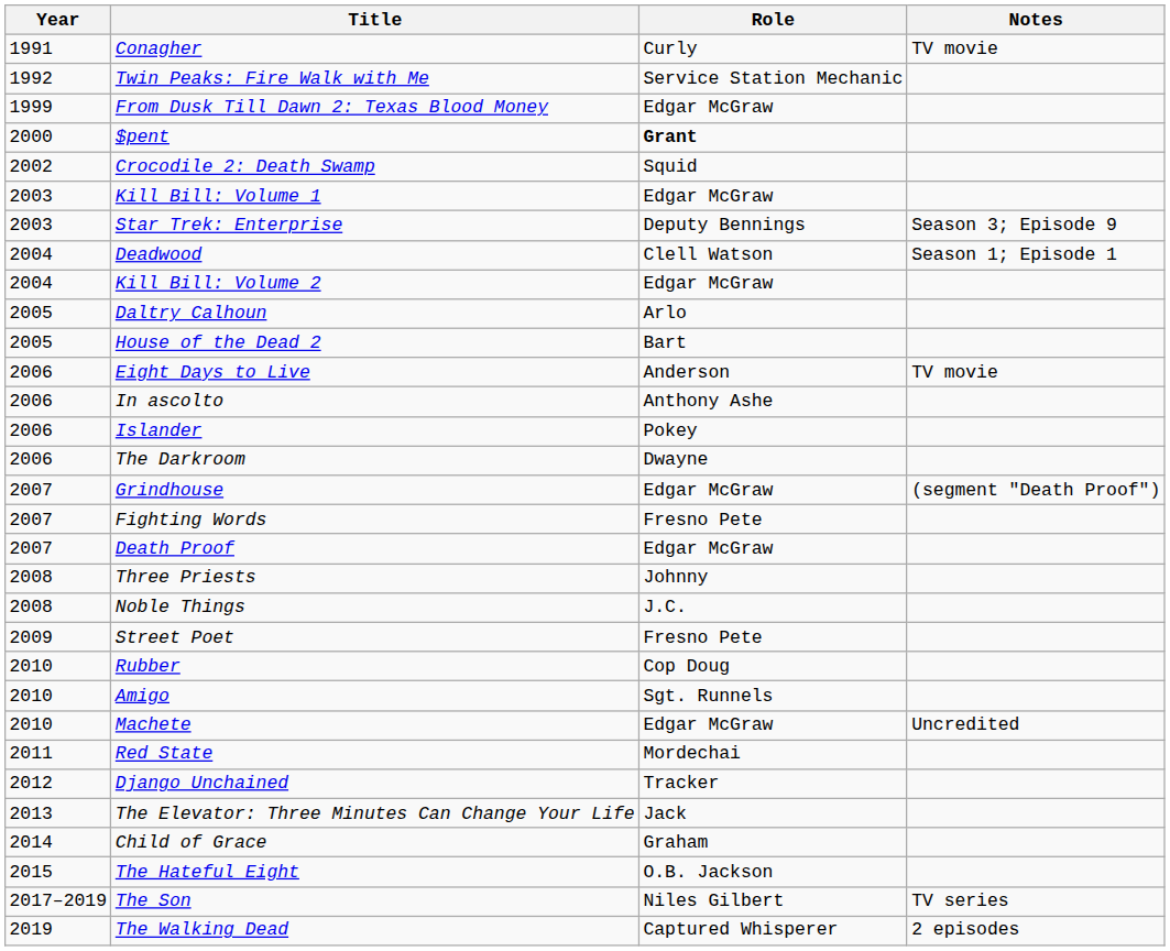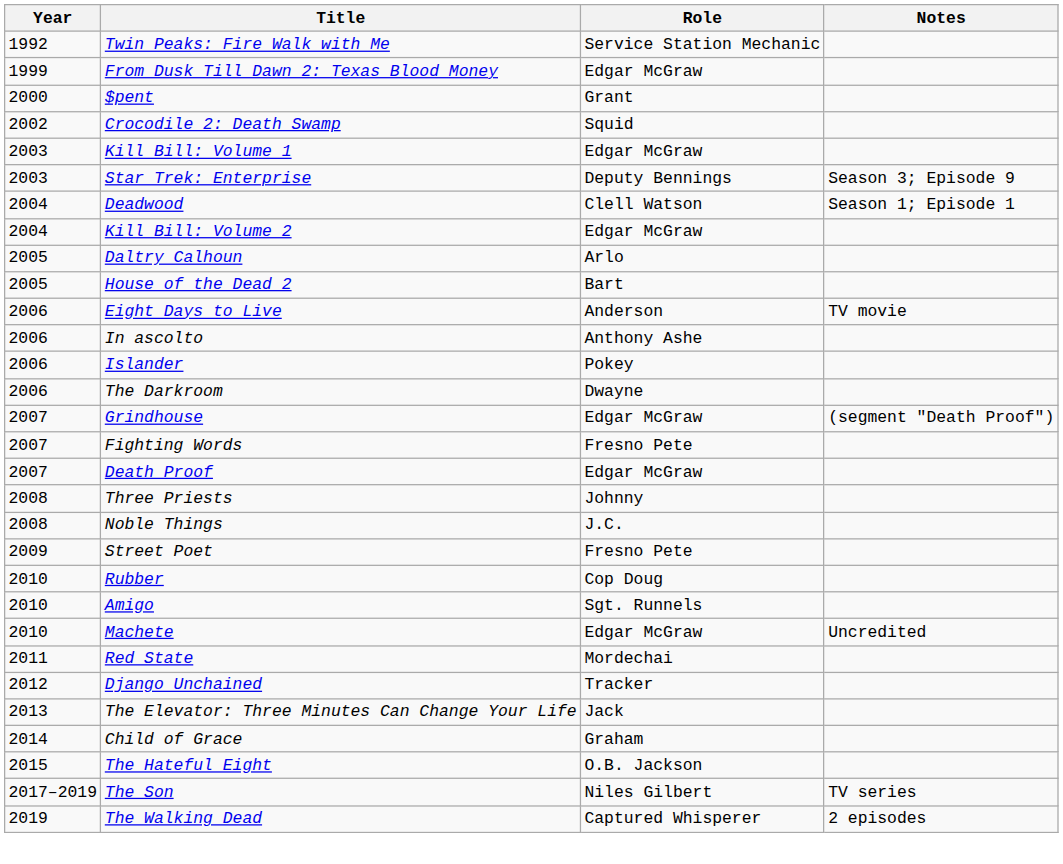- row: 1991 | Conagher | Curly | TV movie
$pent | Role: bold -> normal
